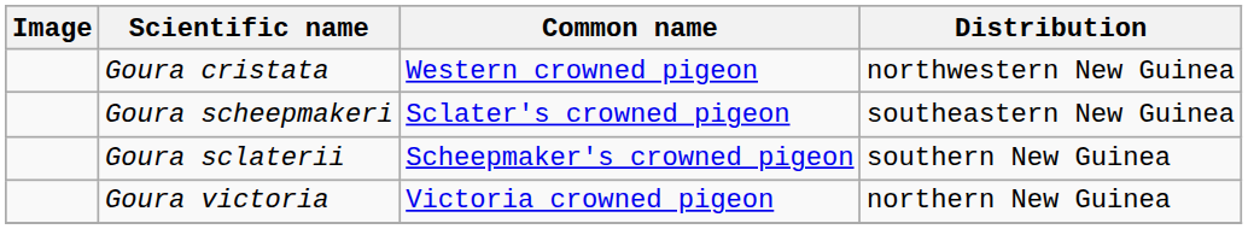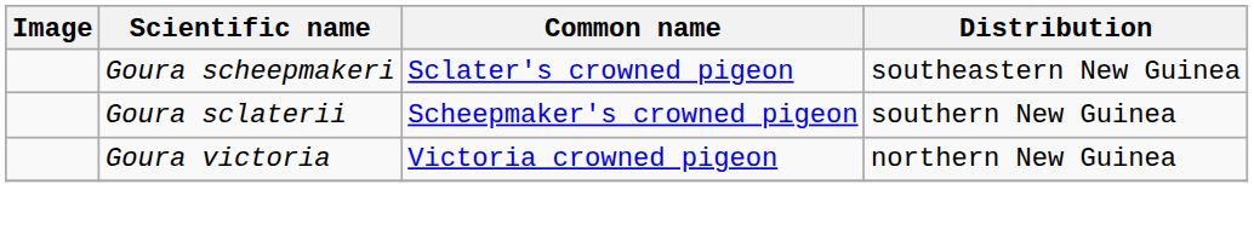- row: Goura cristata | Western crowned pigeon | northwestern New Guinea
